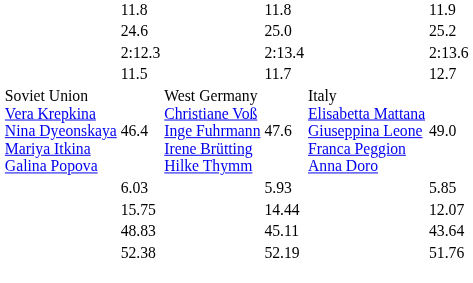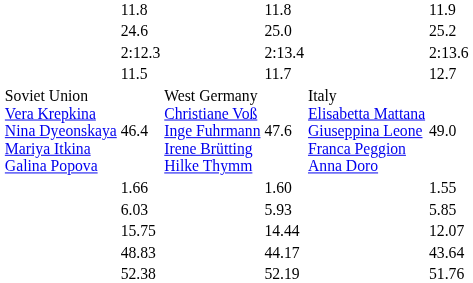+ row: 1.66 | 1.60 | 1.55
48.83 | column 5: 45.11 -> 44.17
